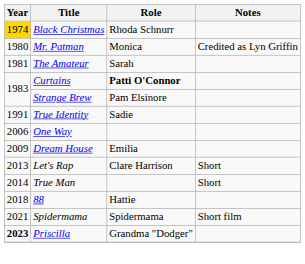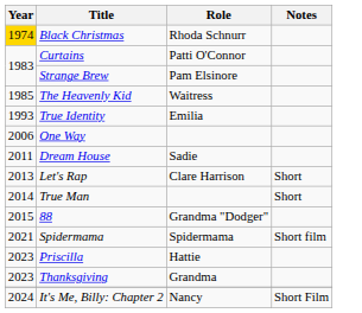- row: 1980 | Mr. Patman | Monica | Credited as Lyn Griffin
- row: 1981 | The Amateur | Sarah
Curtains | Role: bold -> normal
+ row: 1985 | The Heavenly Kid | Waitress
True Identity | Year: 1991 -> 1993
True Identity | Role: Sadie -> Emilia
Dream House | Year: 2009 -> 2011
Dream House | Role: Emilia -> Sadie
88 | Year: 2018 -> 2015
88 | Role: Hattie -> Grandma "Dodger"
Priscilla | Year: bold -> normal
Priscilla | Role: Grandma "Dodger" -> Hattie
+ row: 2023 | Thanksgiving | Grandma
+ row: 2024 | It's Me, Billy: Chapter 2 | Nancy | Short Film
